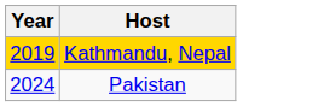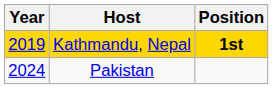+ column: Position | 1st
